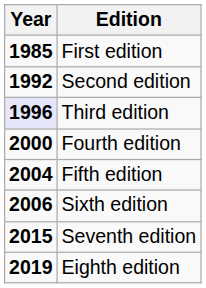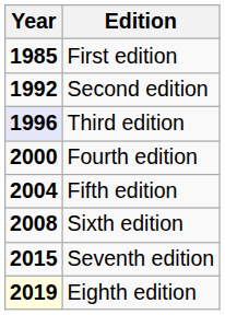Sixth edition | Year: 2006 -> 2008
Eighth edition | Year: no background -> lightyellow background
